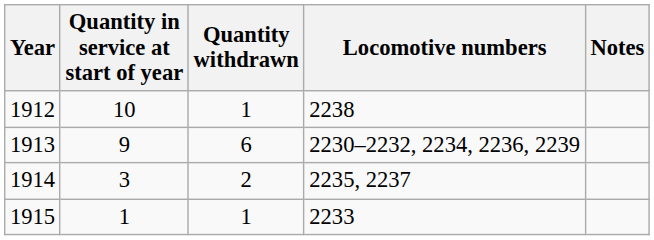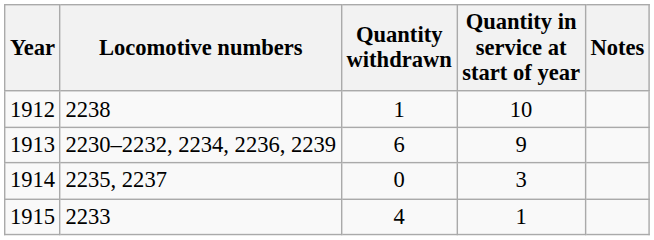columns swapped: Quantity in service at start of year <-> Locomotive numbers
1914 | Quantity withdrawn: 2 -> 0
1915 | Quantity withdrawn: 1 -> 4
